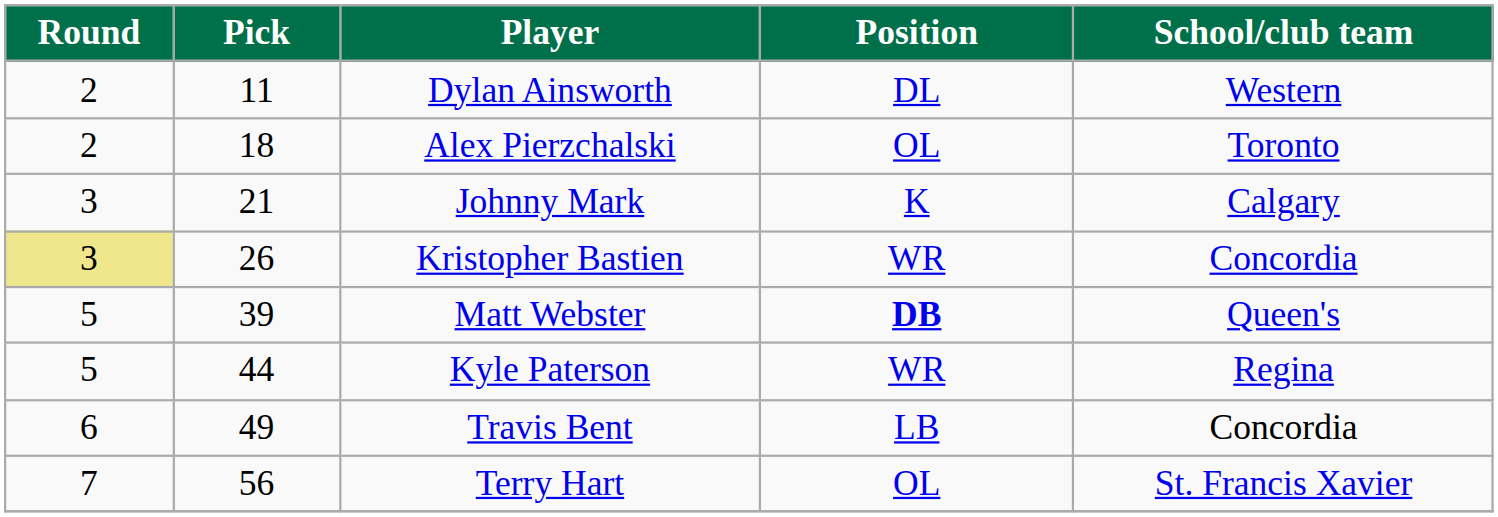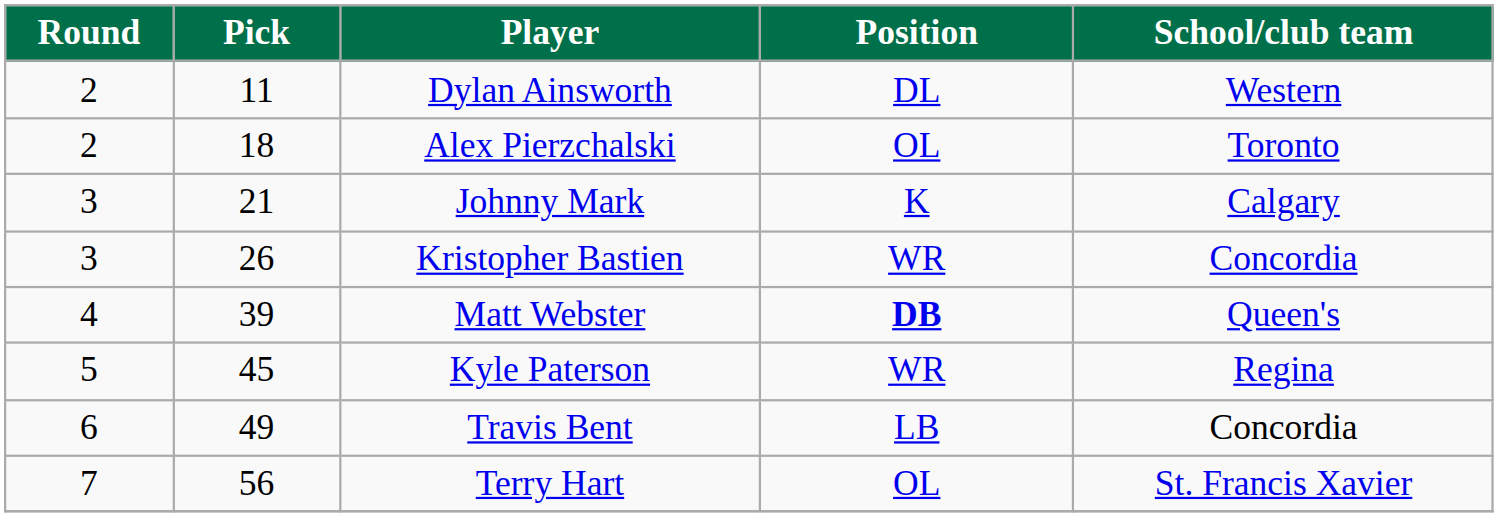Kristopher Bastien | Round: khaki background -> no background
Matt Webster | Round: 5 -> 4
Kyle Paterson | Pick: 44 -> 45
